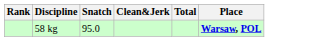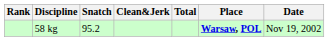+ column: Date | Nov 19, 2002
58 kg | Snatch: 95.0 -> 95.2
